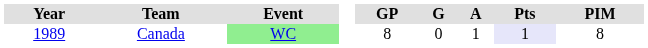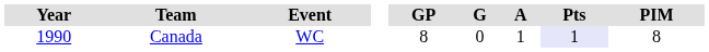Canada | Year: 1989 -> 1990
Canada | Event: lightgreen background -> no background
